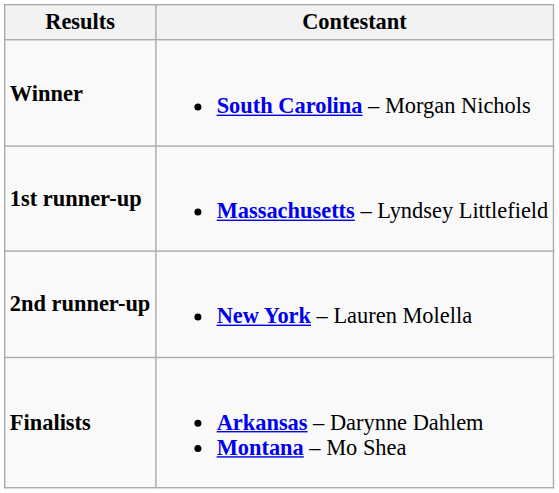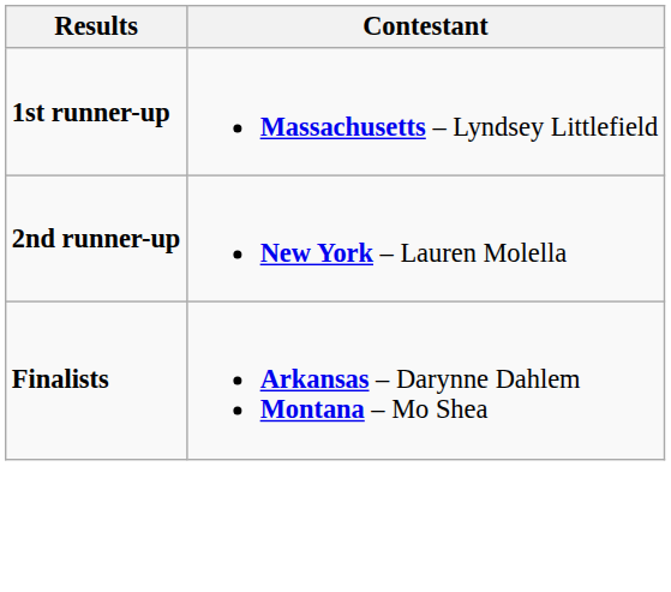- row: Winner | South Carolina – Morgan Nichols
